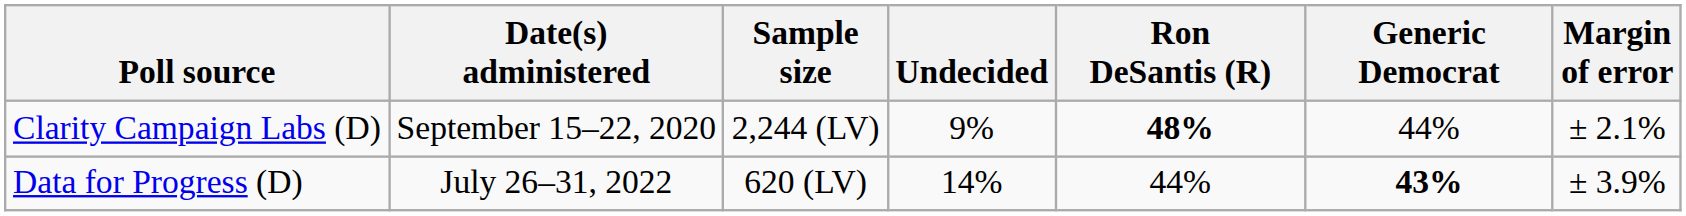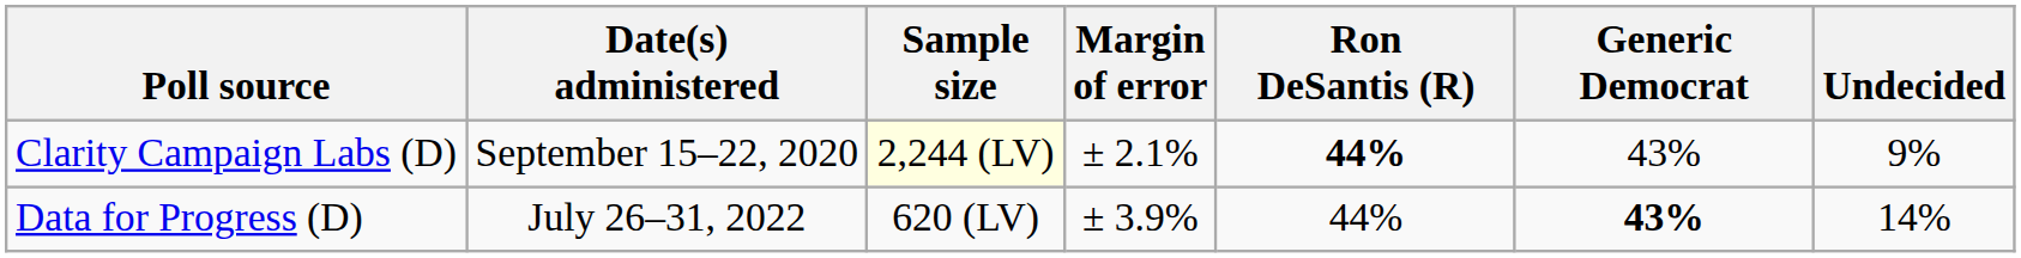columns swapped: Margin of error <-> Undecided
Clarity Campaign Labs (D) | Sample size: no background -> lightyellow background
Clarity Campaign Labs (D) | Ron DeSantis (R): 48% -> 44%
Clarity Campaign Labs (D) | Generic Democrat: 44% -> 43%
